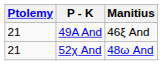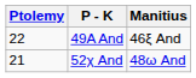49A And | Ptolemy: 21 -> 22
